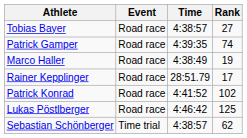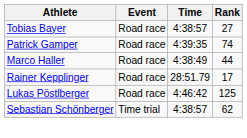Marco Haller | Rank: 19 -> 44
- row: Patrick Konrad | Road race | 4:41:52 | 102
